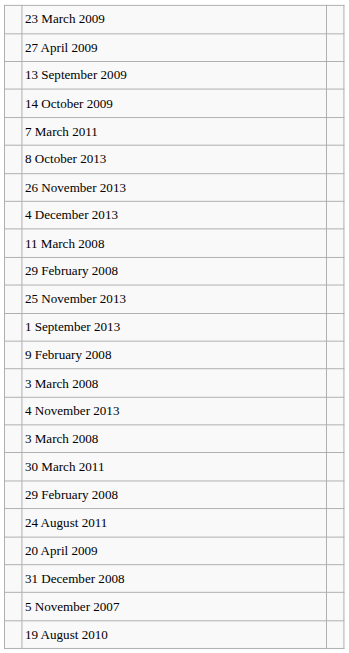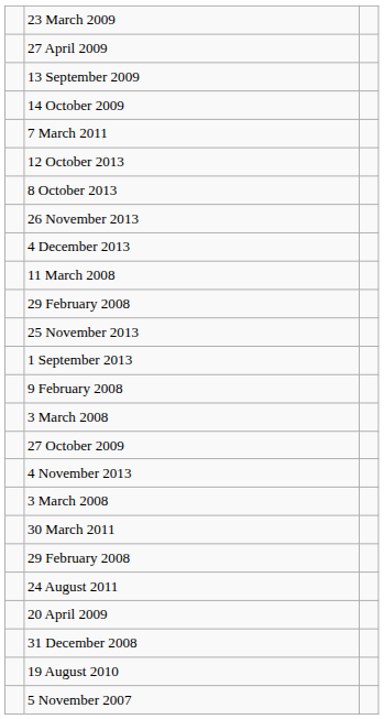+ row: 12 October 2013
+ row: 27 October 2009
rows swapped: 19 August 2010 <-> 5 November 2007
